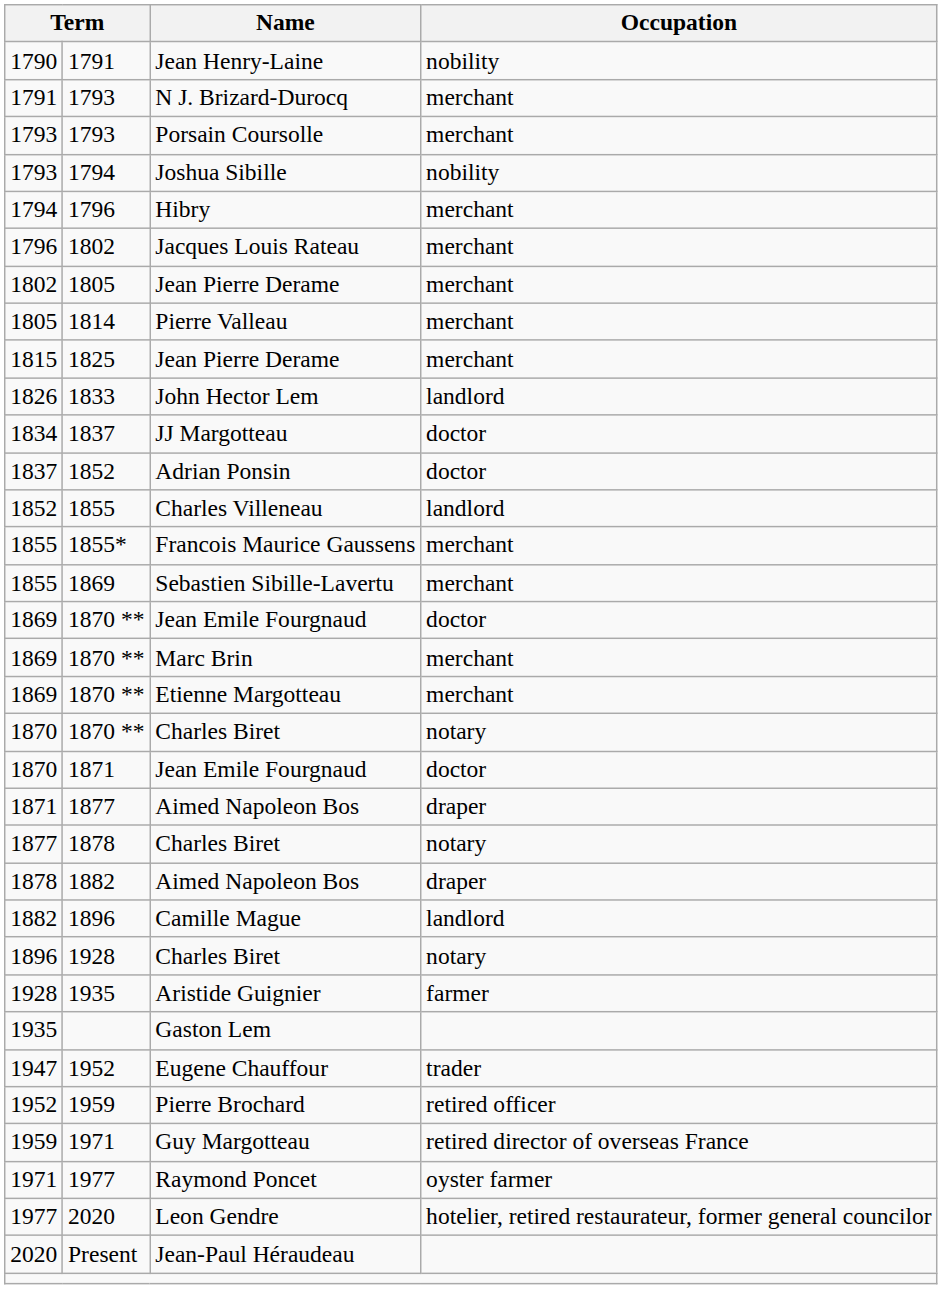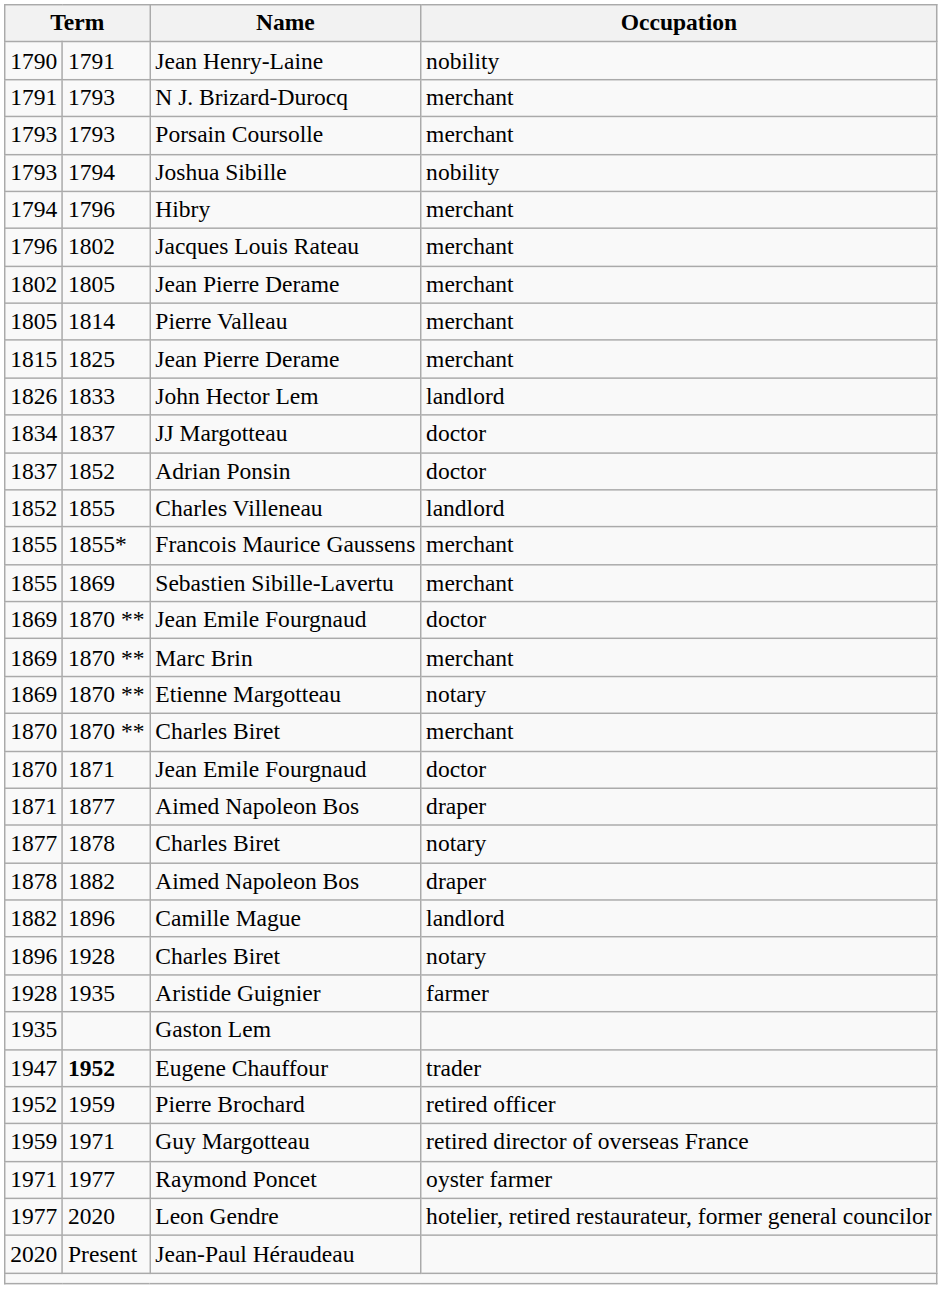1869 / Etienne Margotteau | Occupation: merchant -> notary
1870 / Charles Biret | Occupation: notary -> merchant
1947 | column 2: normal -> bold
